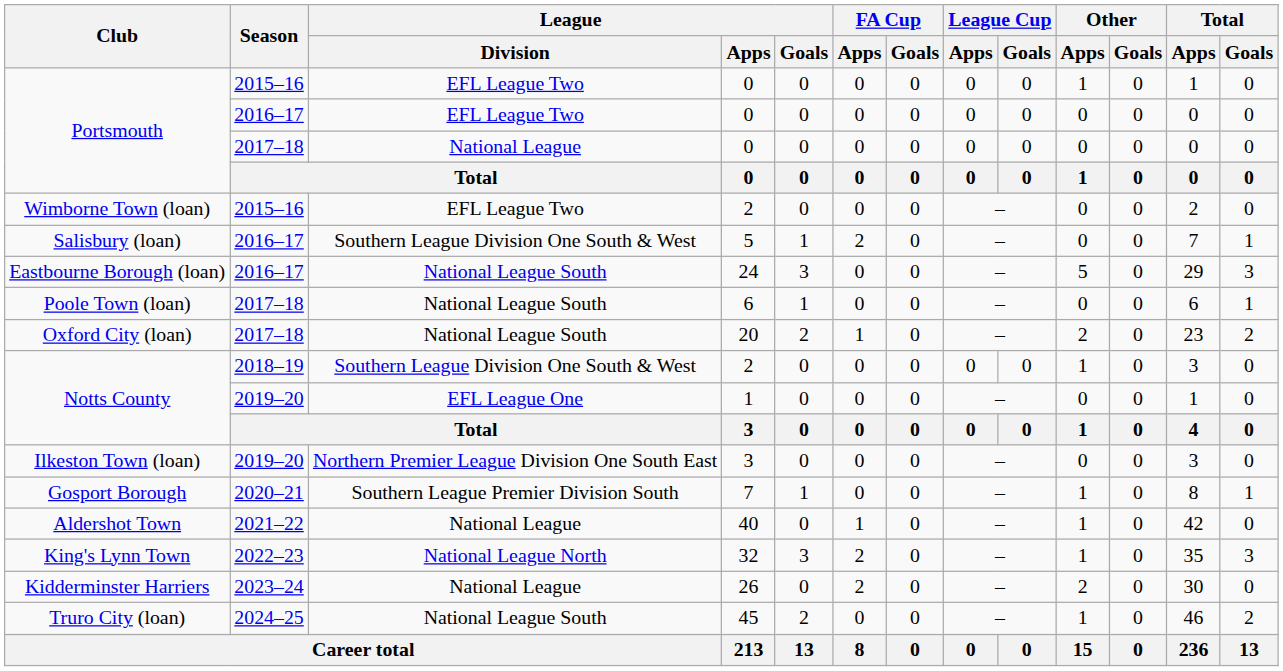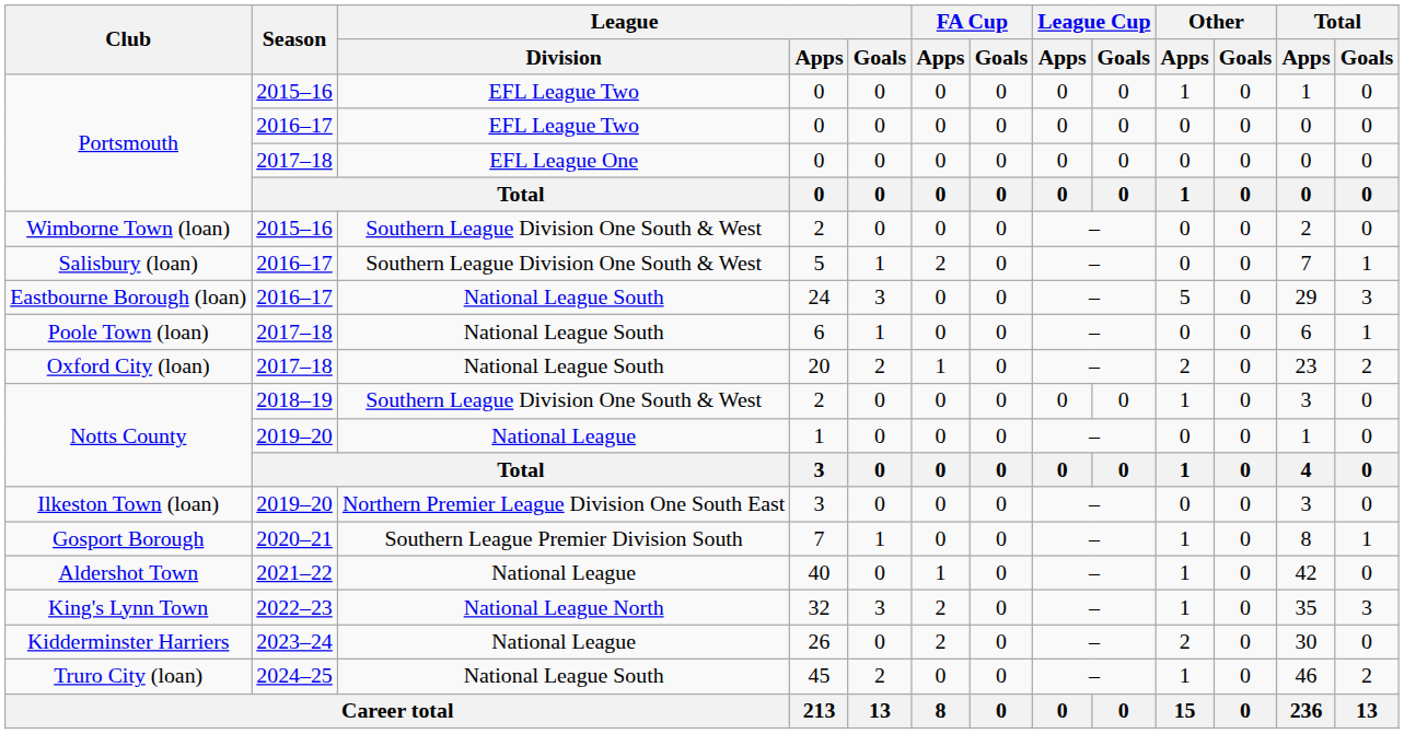Portsmouth / 2017–18 | League / Division: National League -> EFL League One
Wimborne Town (loan) | League / Division: EFL League Two -> Southern League Division One South & West
Notts County / 2019–20 | League / Division: EFL League One -> National League
